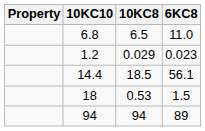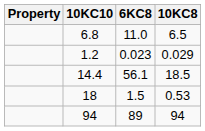columns swapped: 10KC8 <-> 6KC8
